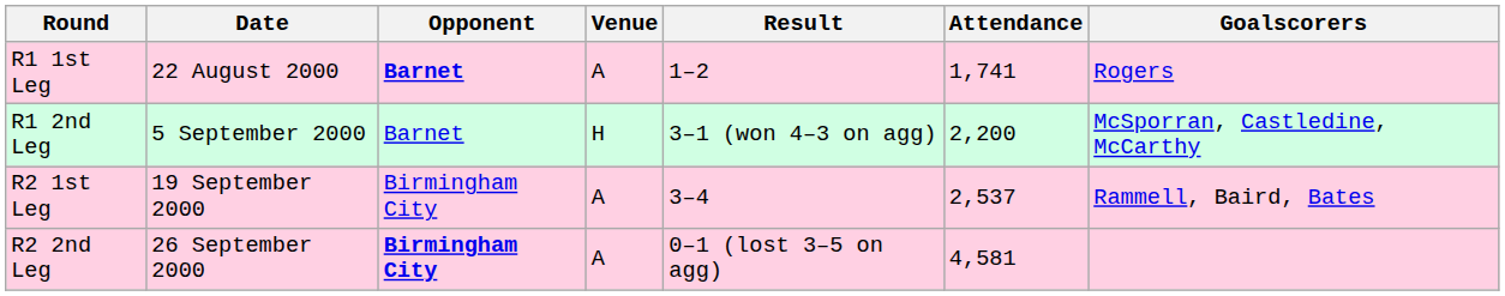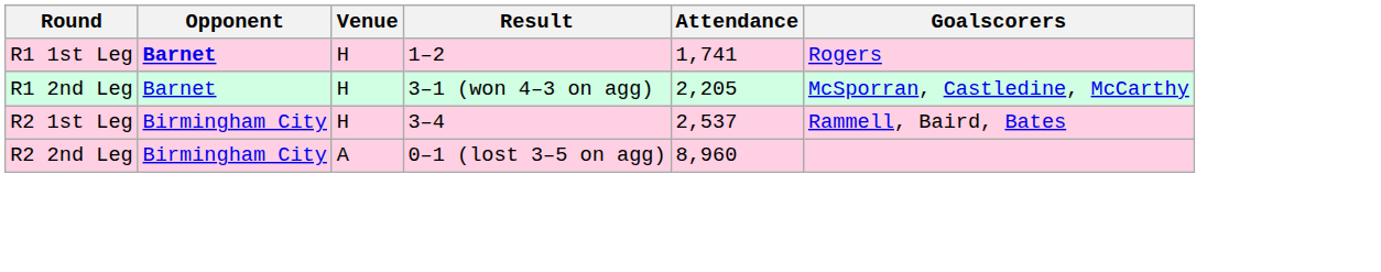- column: Date | 22 August 2000 | 5 September 2000 | 19 September 2000 | 26 September 2000
R1 1st Leg | Venue: A -> H
R1 2nd Leg | Attendance: 2,200 -> 2,205
R2 1st Leg | Venue: A -> H
R2 2nd Leg | Opponent: bold -> normal
R2 2nd Leg | Attendance: 4,581 -> 8,960
